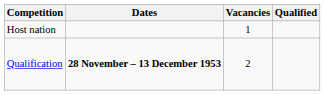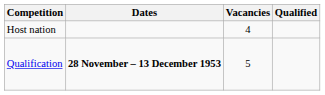Host nation | Vacancies: 1 -> 4
Qualification | Vacancies: 2 -> 5
